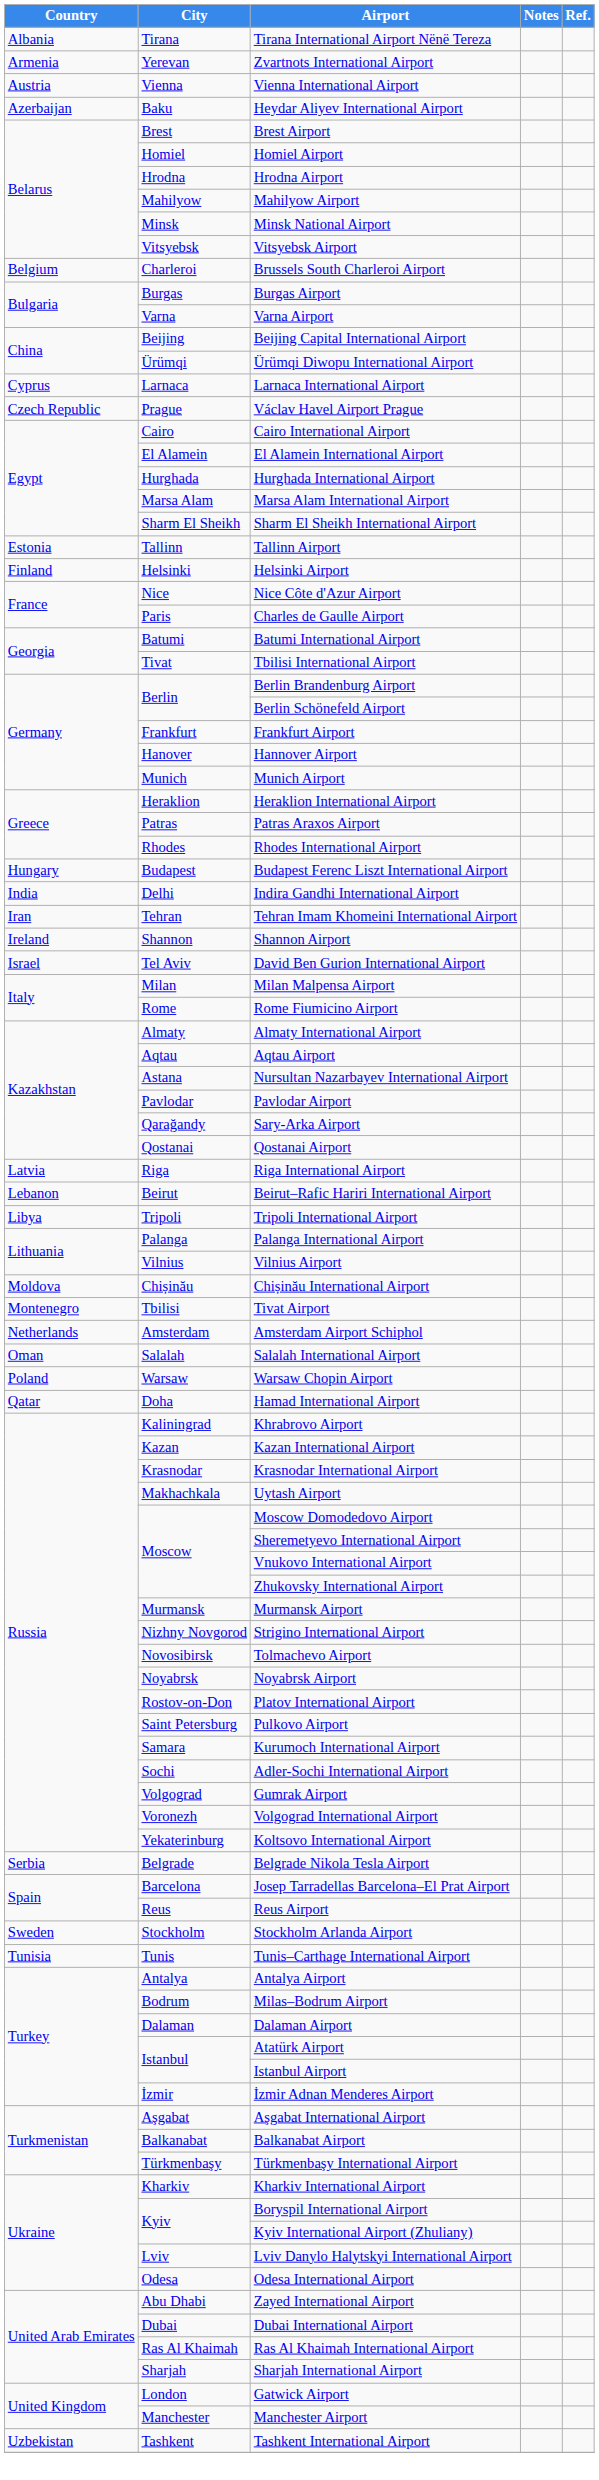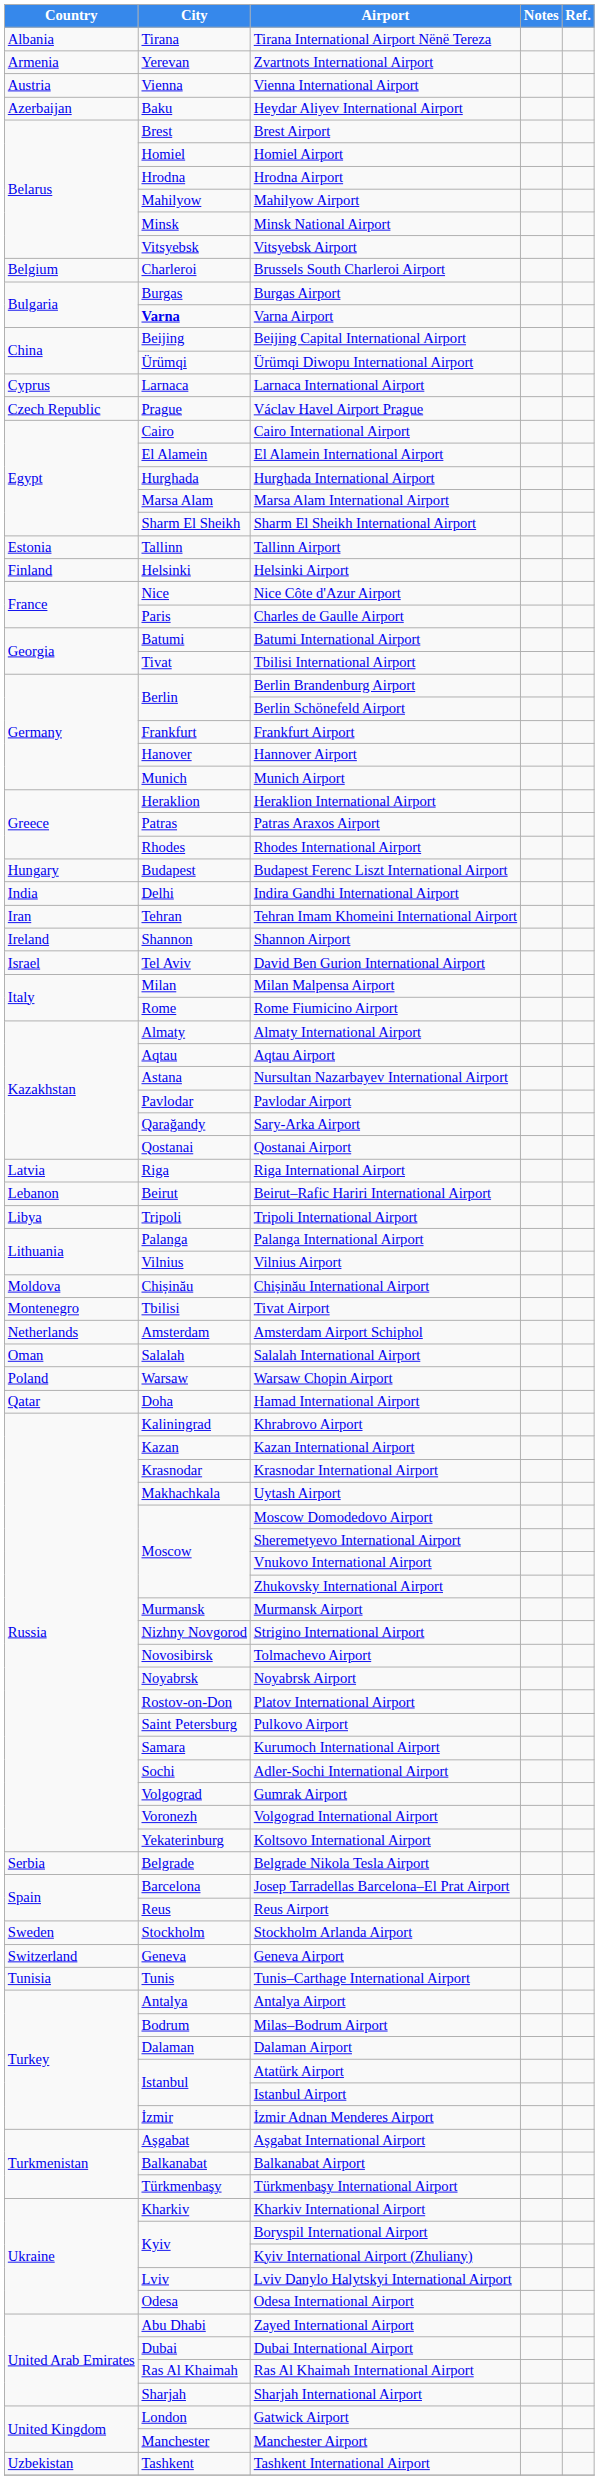Varna Airport | City: normal -> bold
+ row: Switzerland | Geneva | Geneva Airport
